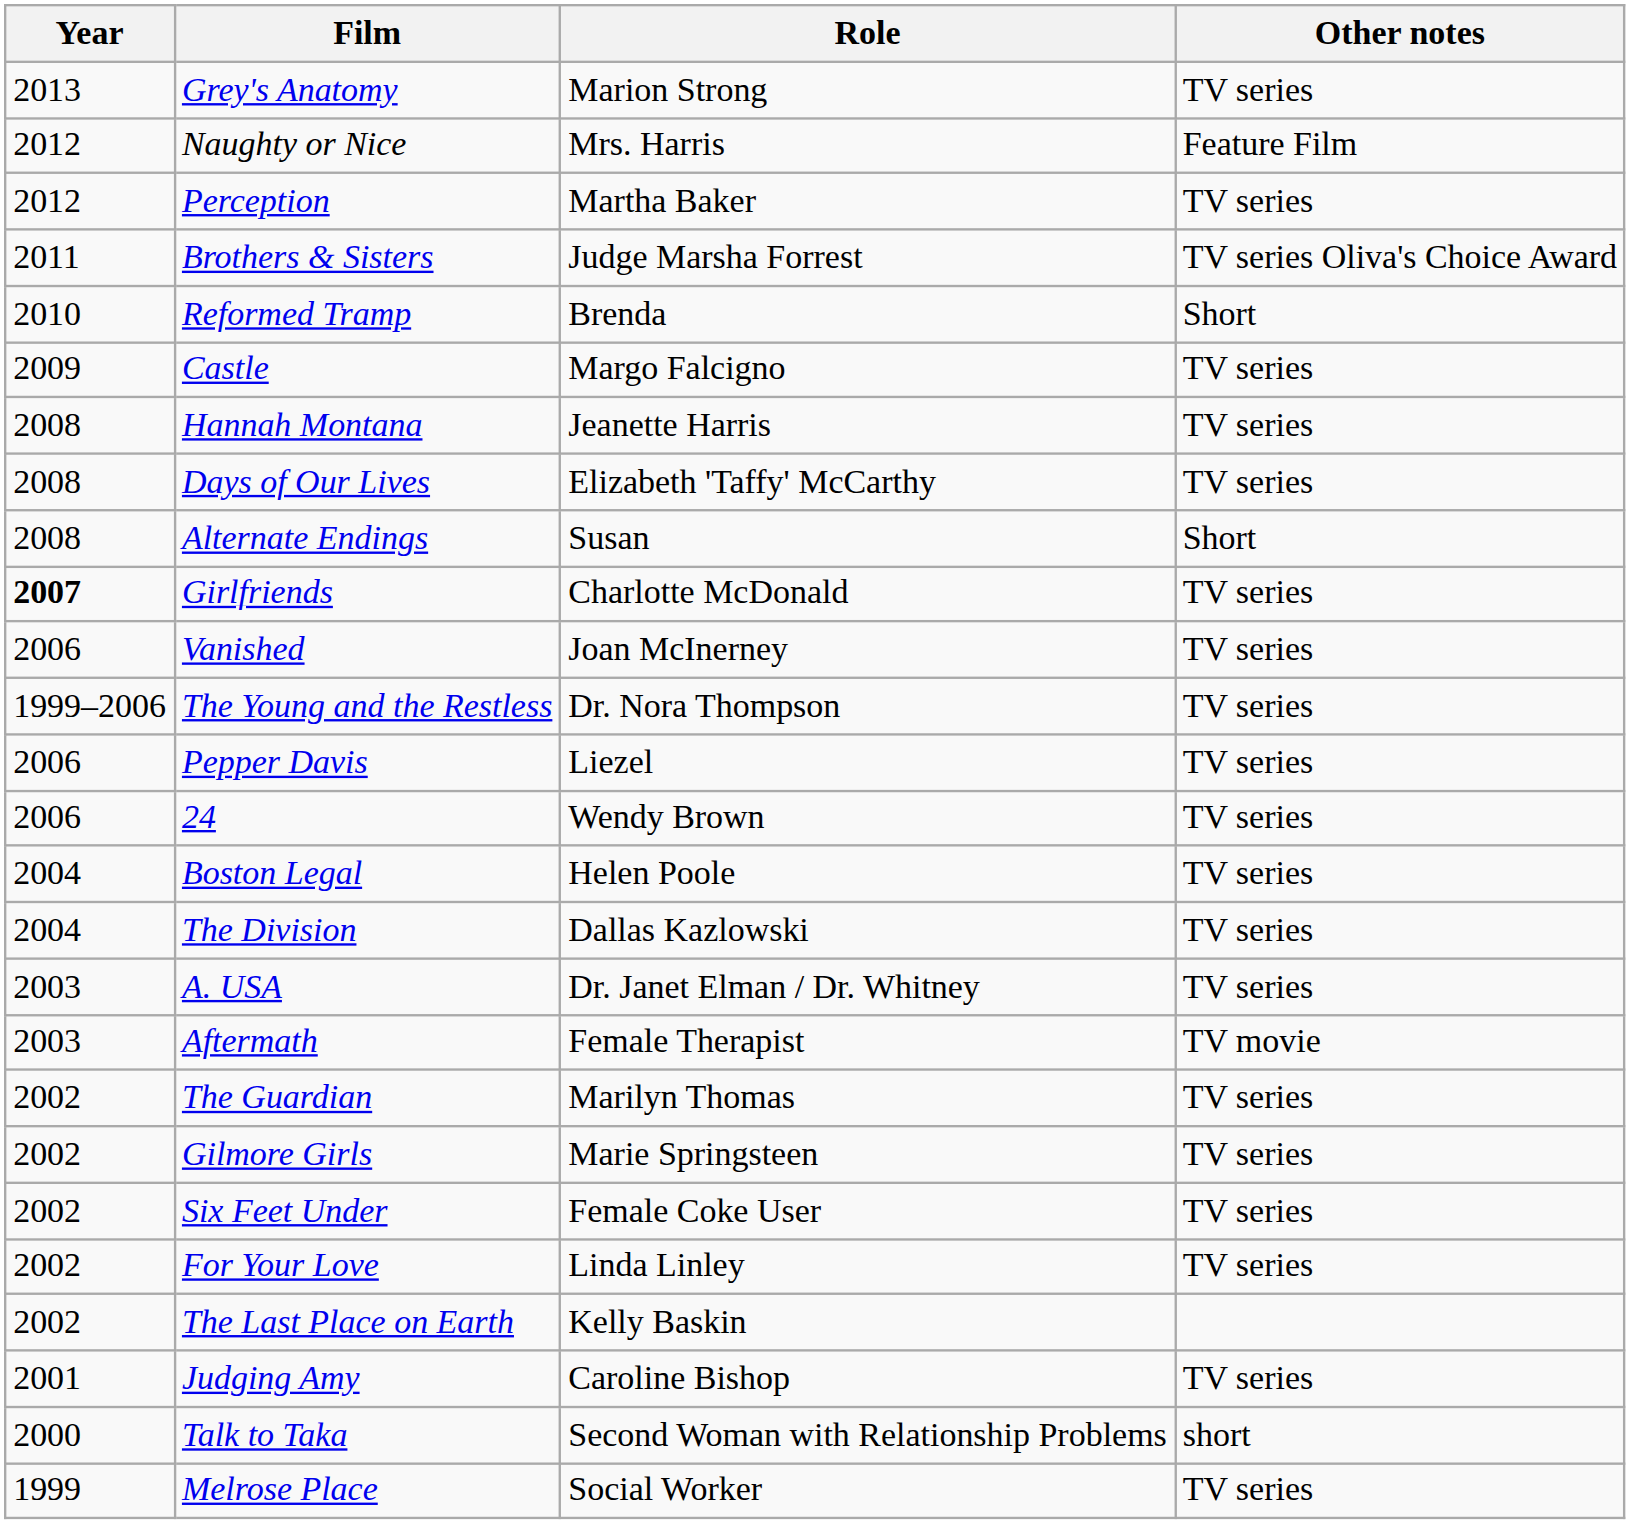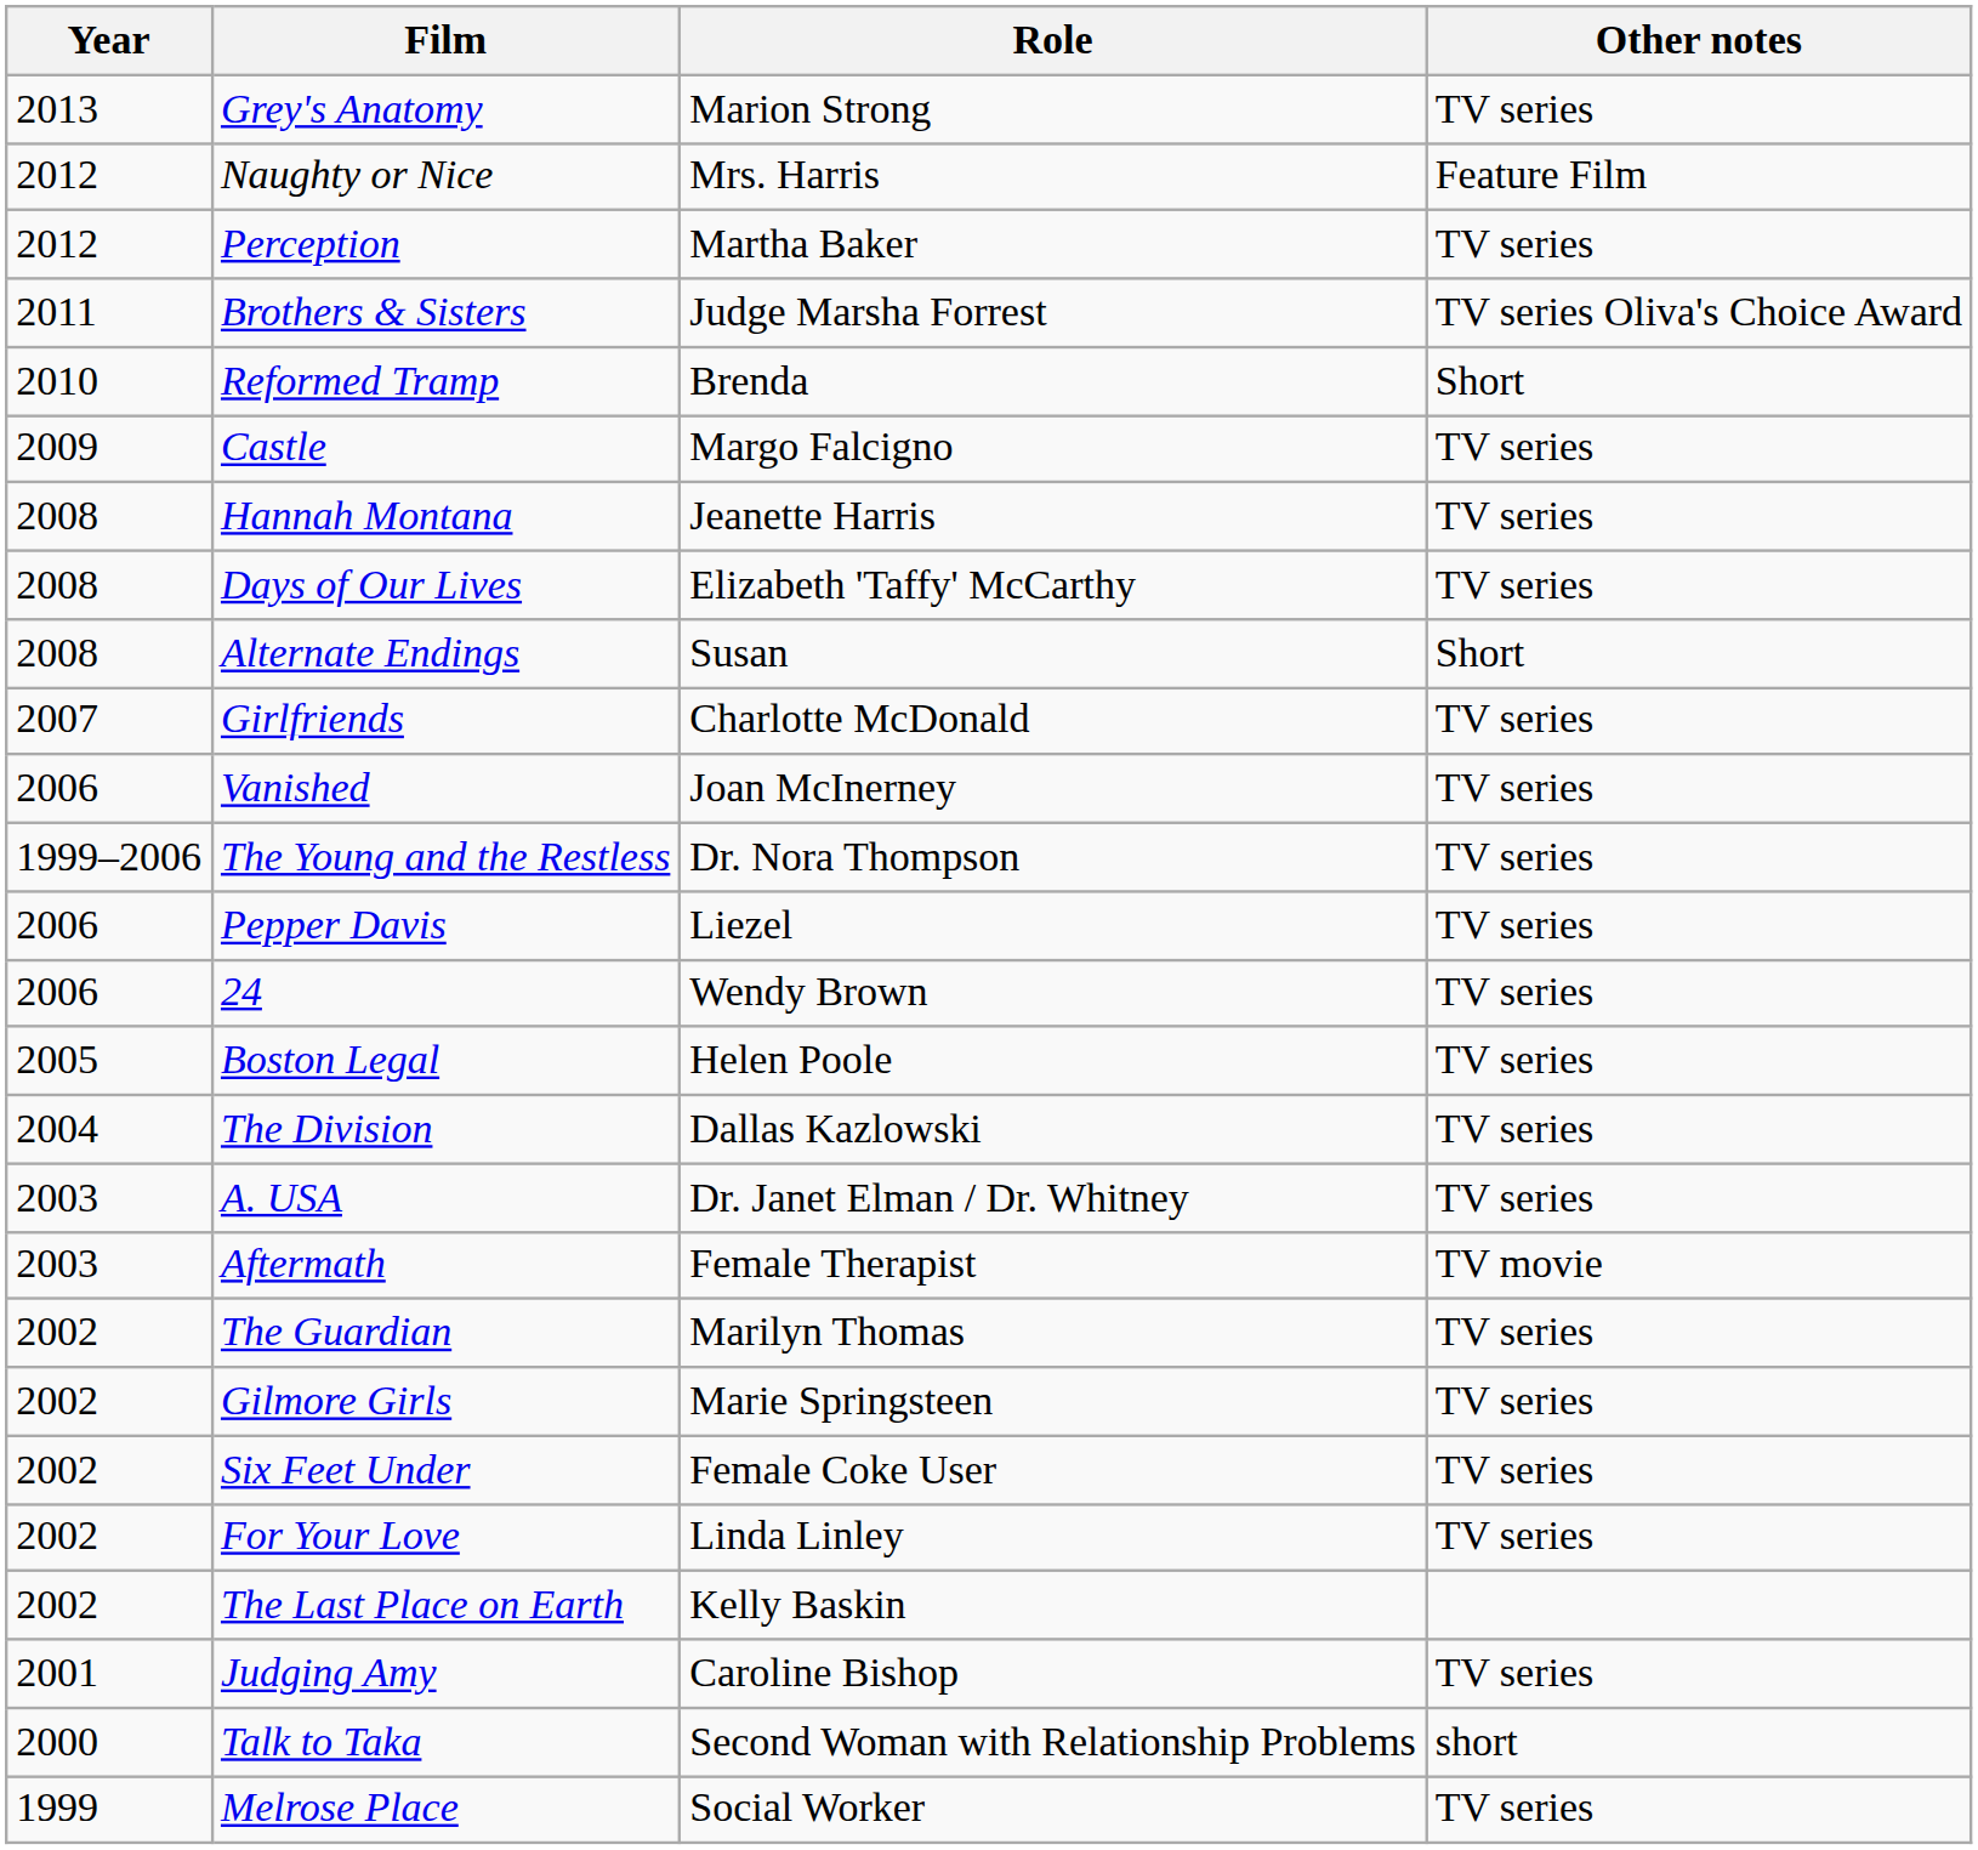Girlfriends | Year: bold -> normal
Boston Legal | Year: 2004 -> 2005
